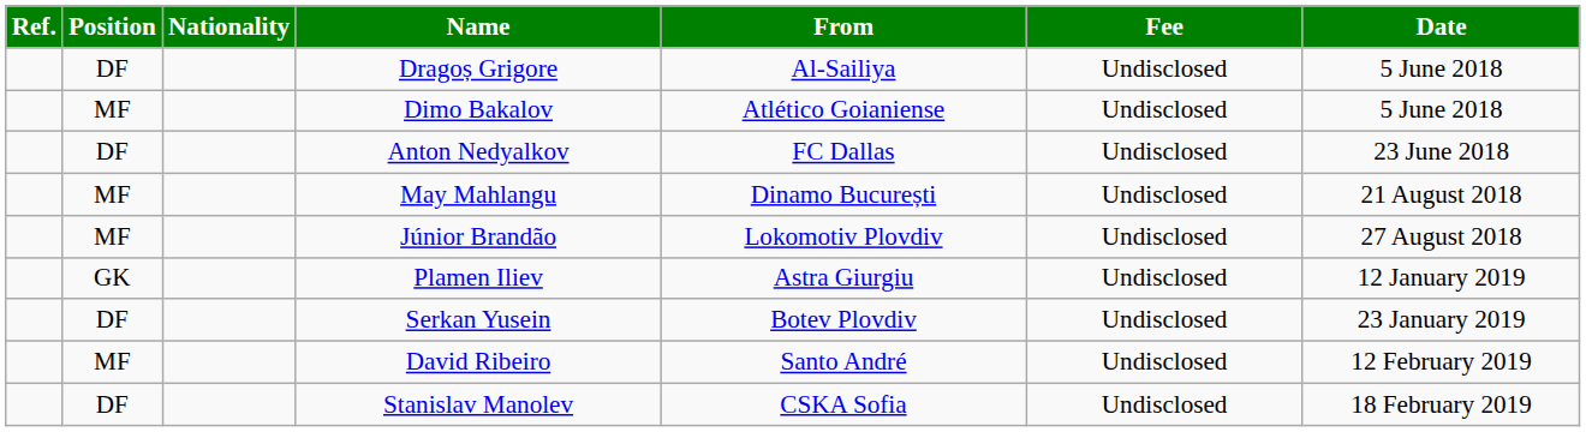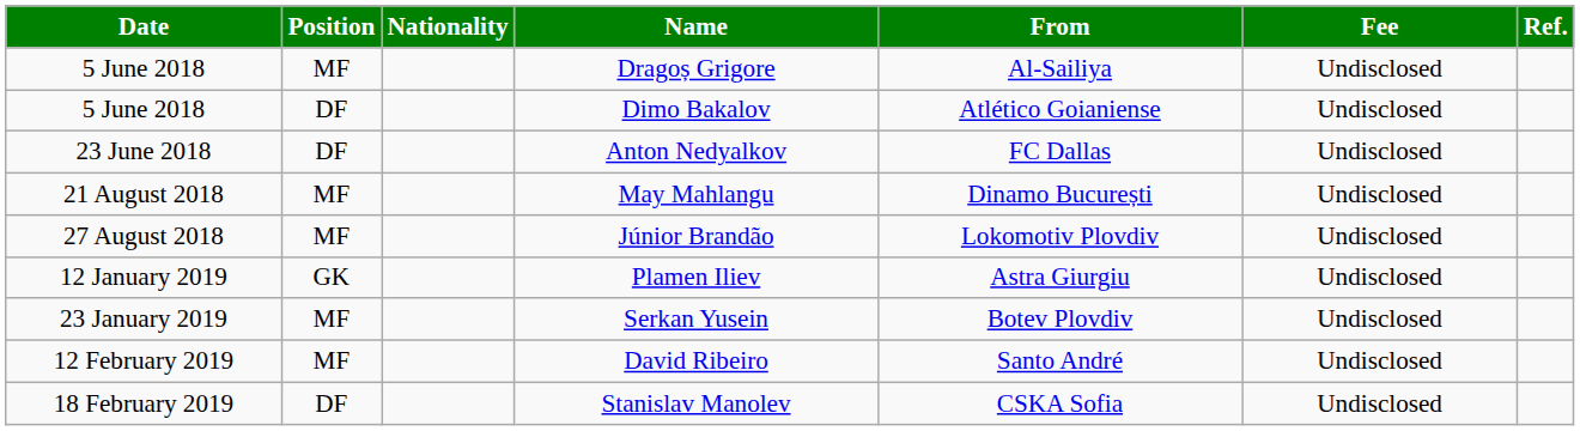columns swapped: Date <-> Ref.
Dragoș Grigore | Position: DF -> MF
Dimo Bakalov | Position: MF -> DF
Serkan Yusein | Position: DF -> MF
